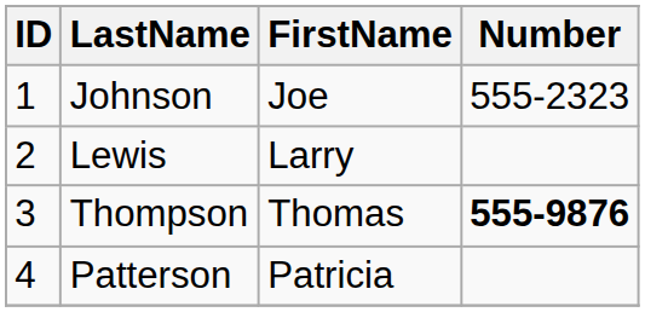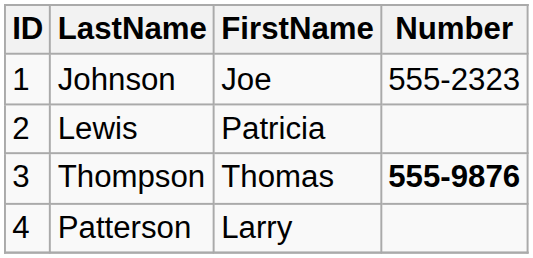Lewis | FirstName: Larry -> Patricia
Patterson | FirstName: Patricia -> Larry
